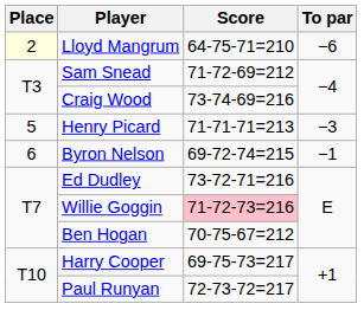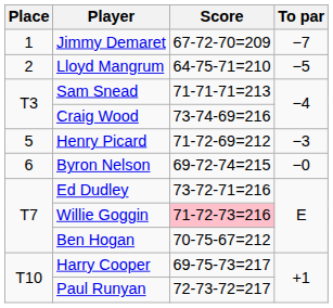+ row: 1 | Jimmy Demaret | 67-72-70=209 | −7
Lloyd Mangrum | Place: lightyellow background -> no background
Lloyd Mangrum | To par: −6 -> −5
Sam Snead | Score: 71-72-69=212 -> 71-71-71=213
Henry Picard | Score: 71-71-71=213 -> 71-72-69=212
Byron Nelson | To par: −1 -> −0
